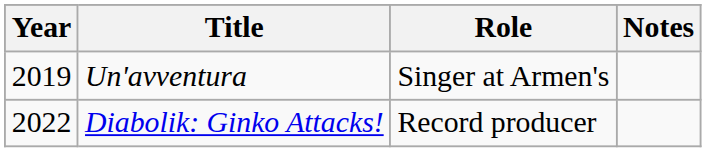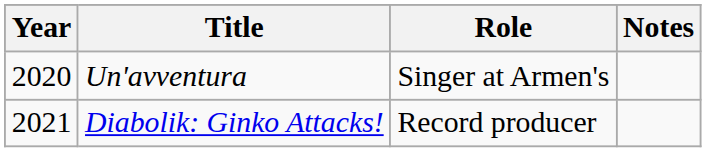Un'avventura | Year: 2019 -> 2020
Diabolik: Ginko Attacks! | Year: 2022 -> 2021
